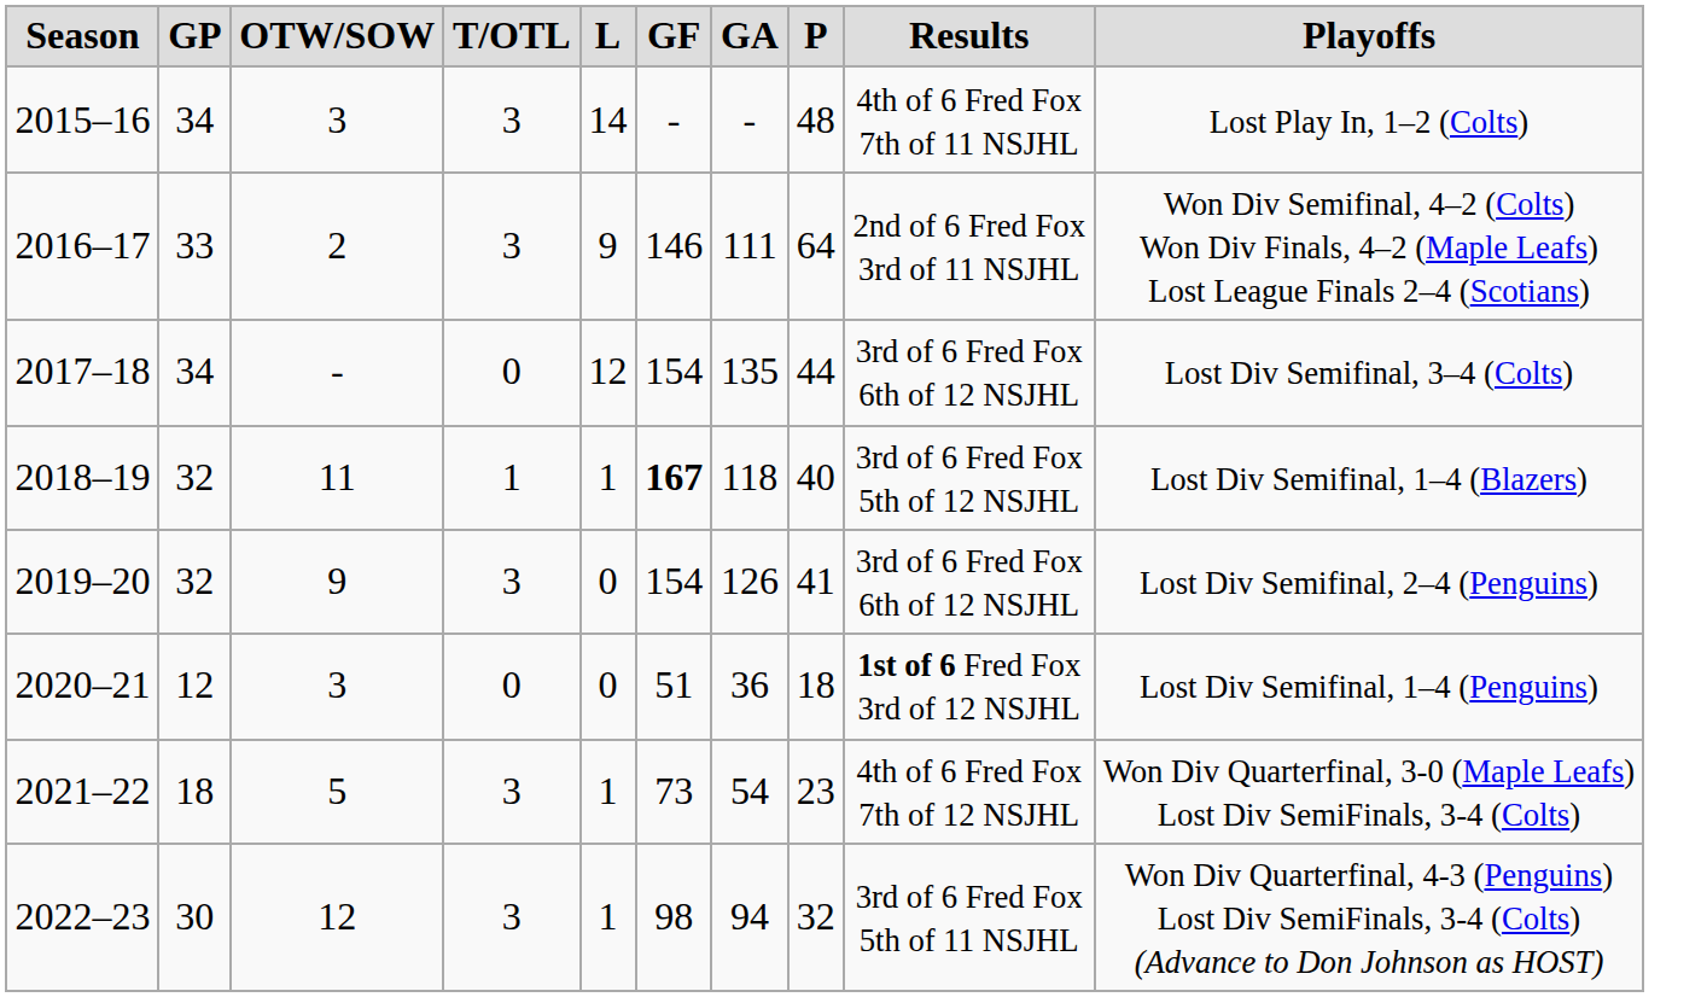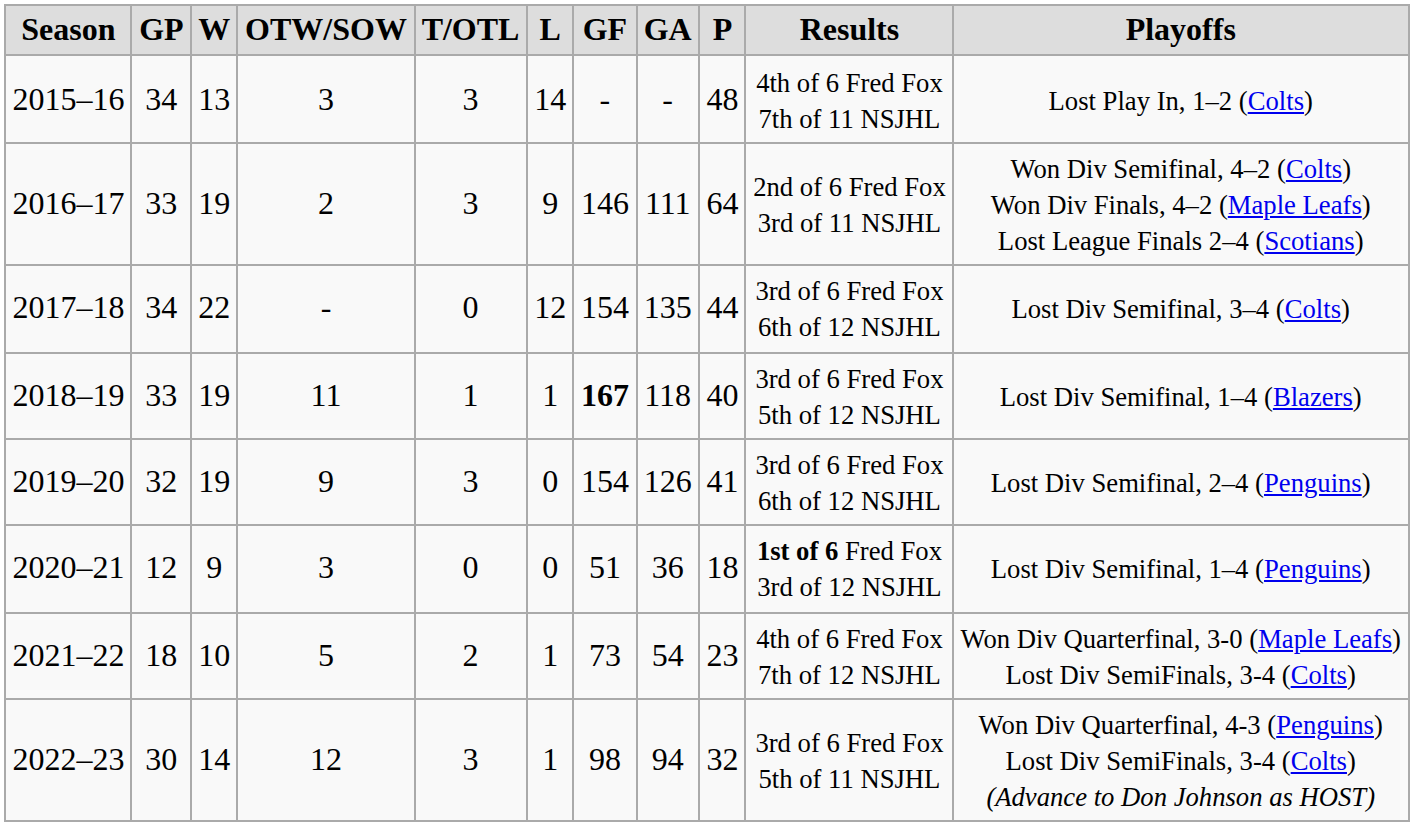+ column: W | 13 | 19 | 22 | 19 | 19 | 9 | 10 | 14
2018–19 | GP: 32 -> 33
2021–22 | T/OTL: 3 -> 2
